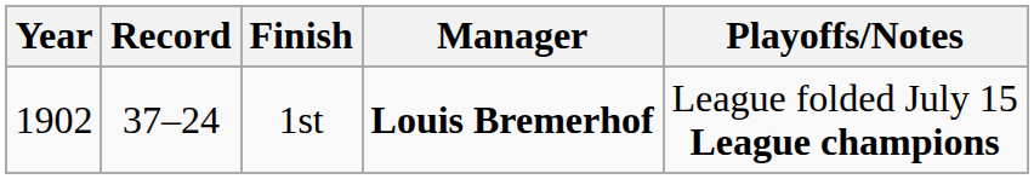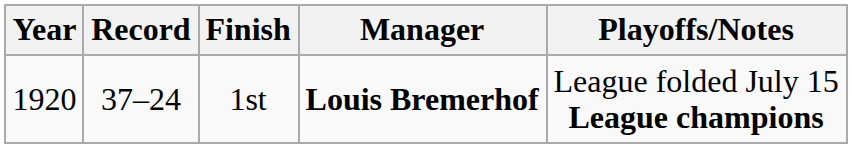1st | Year: 1902 -> 1920
